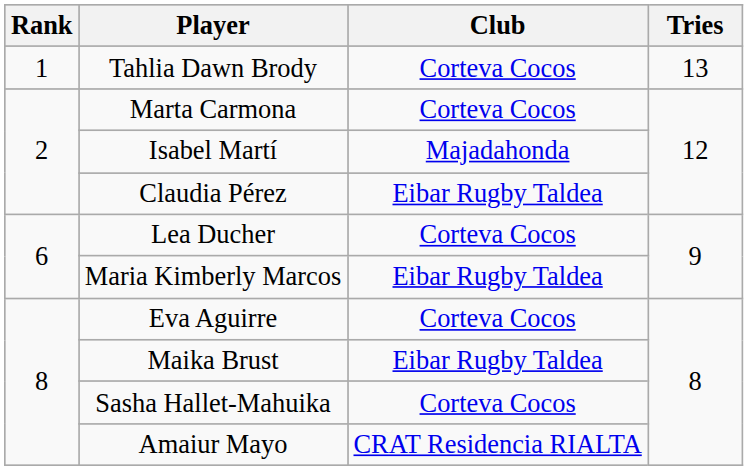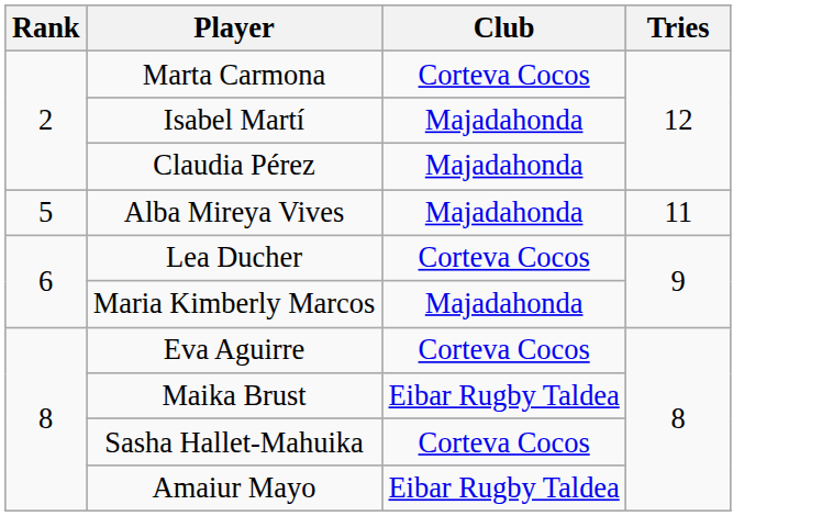- row: 1 | Tahlia Dawn Brody | Corteva Cocos | 13
Claudia Pérez | Club: Eibar Rugby Taldea -> Majadahonda
+ row: 5 | Alba Mireya Vives | Majadahonda | 11
Maria Kimberly Marcos | Club: Eibar Rugby Taldea -> Majadahonda
Amaiur Mayo | Club: CRAT Residencia RIALTA -> Eibar Rugby Taldea
